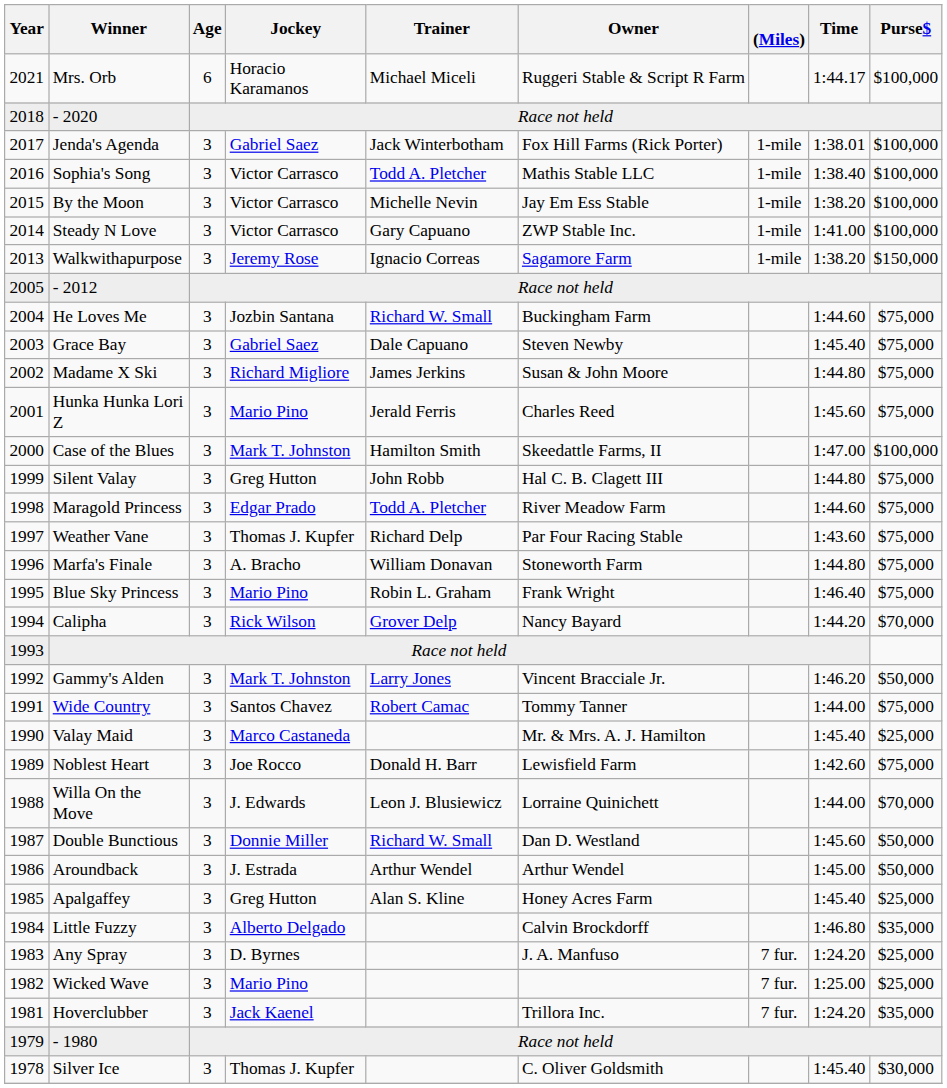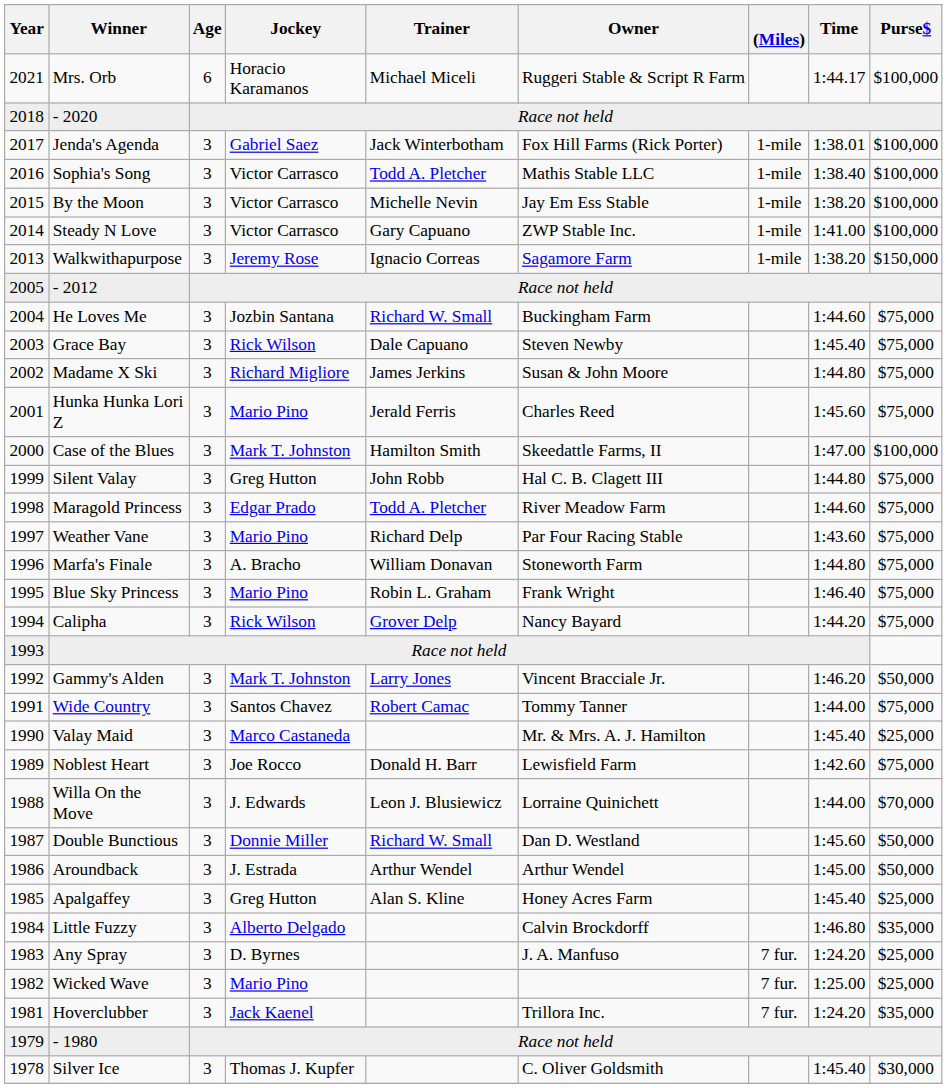Grace Bay | Jockey: Gabriel Saez -> Rick Wilson
Weather Vane | Jockey: Thomas J. Kupfer -> Mario Pino
Calipha | Purse$: $70,000 -> $75,000
